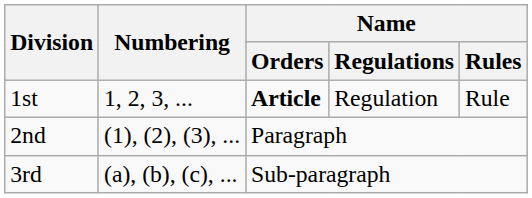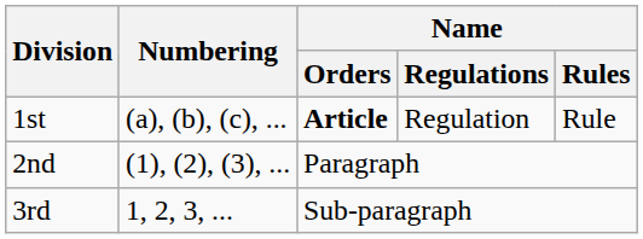1st | Numbering: 1, 2, 3, ... -> (a), (b), (c), ...
3rd | Numbering: (a), (b), (c), ... -> 1, 2, 3, ...
